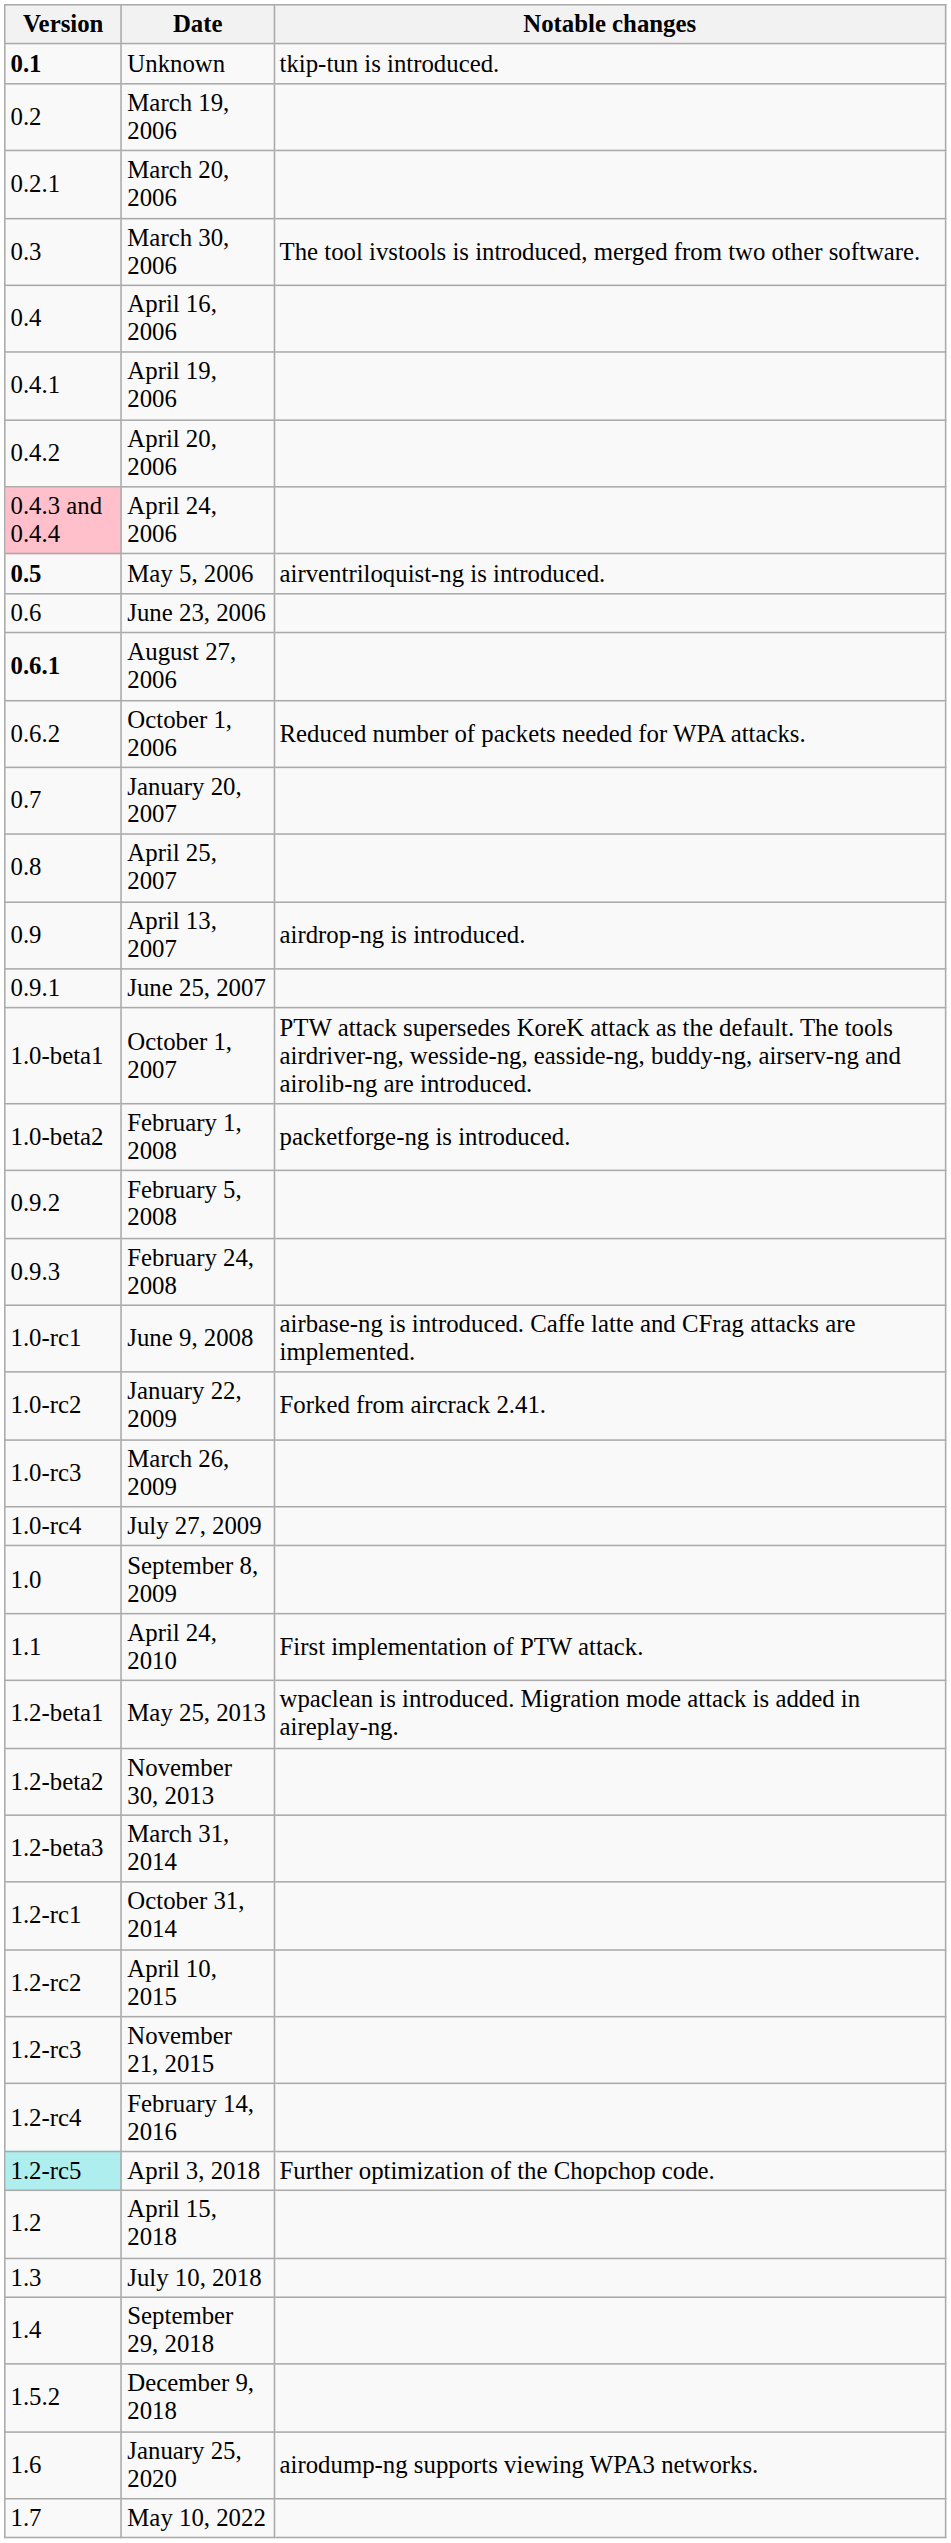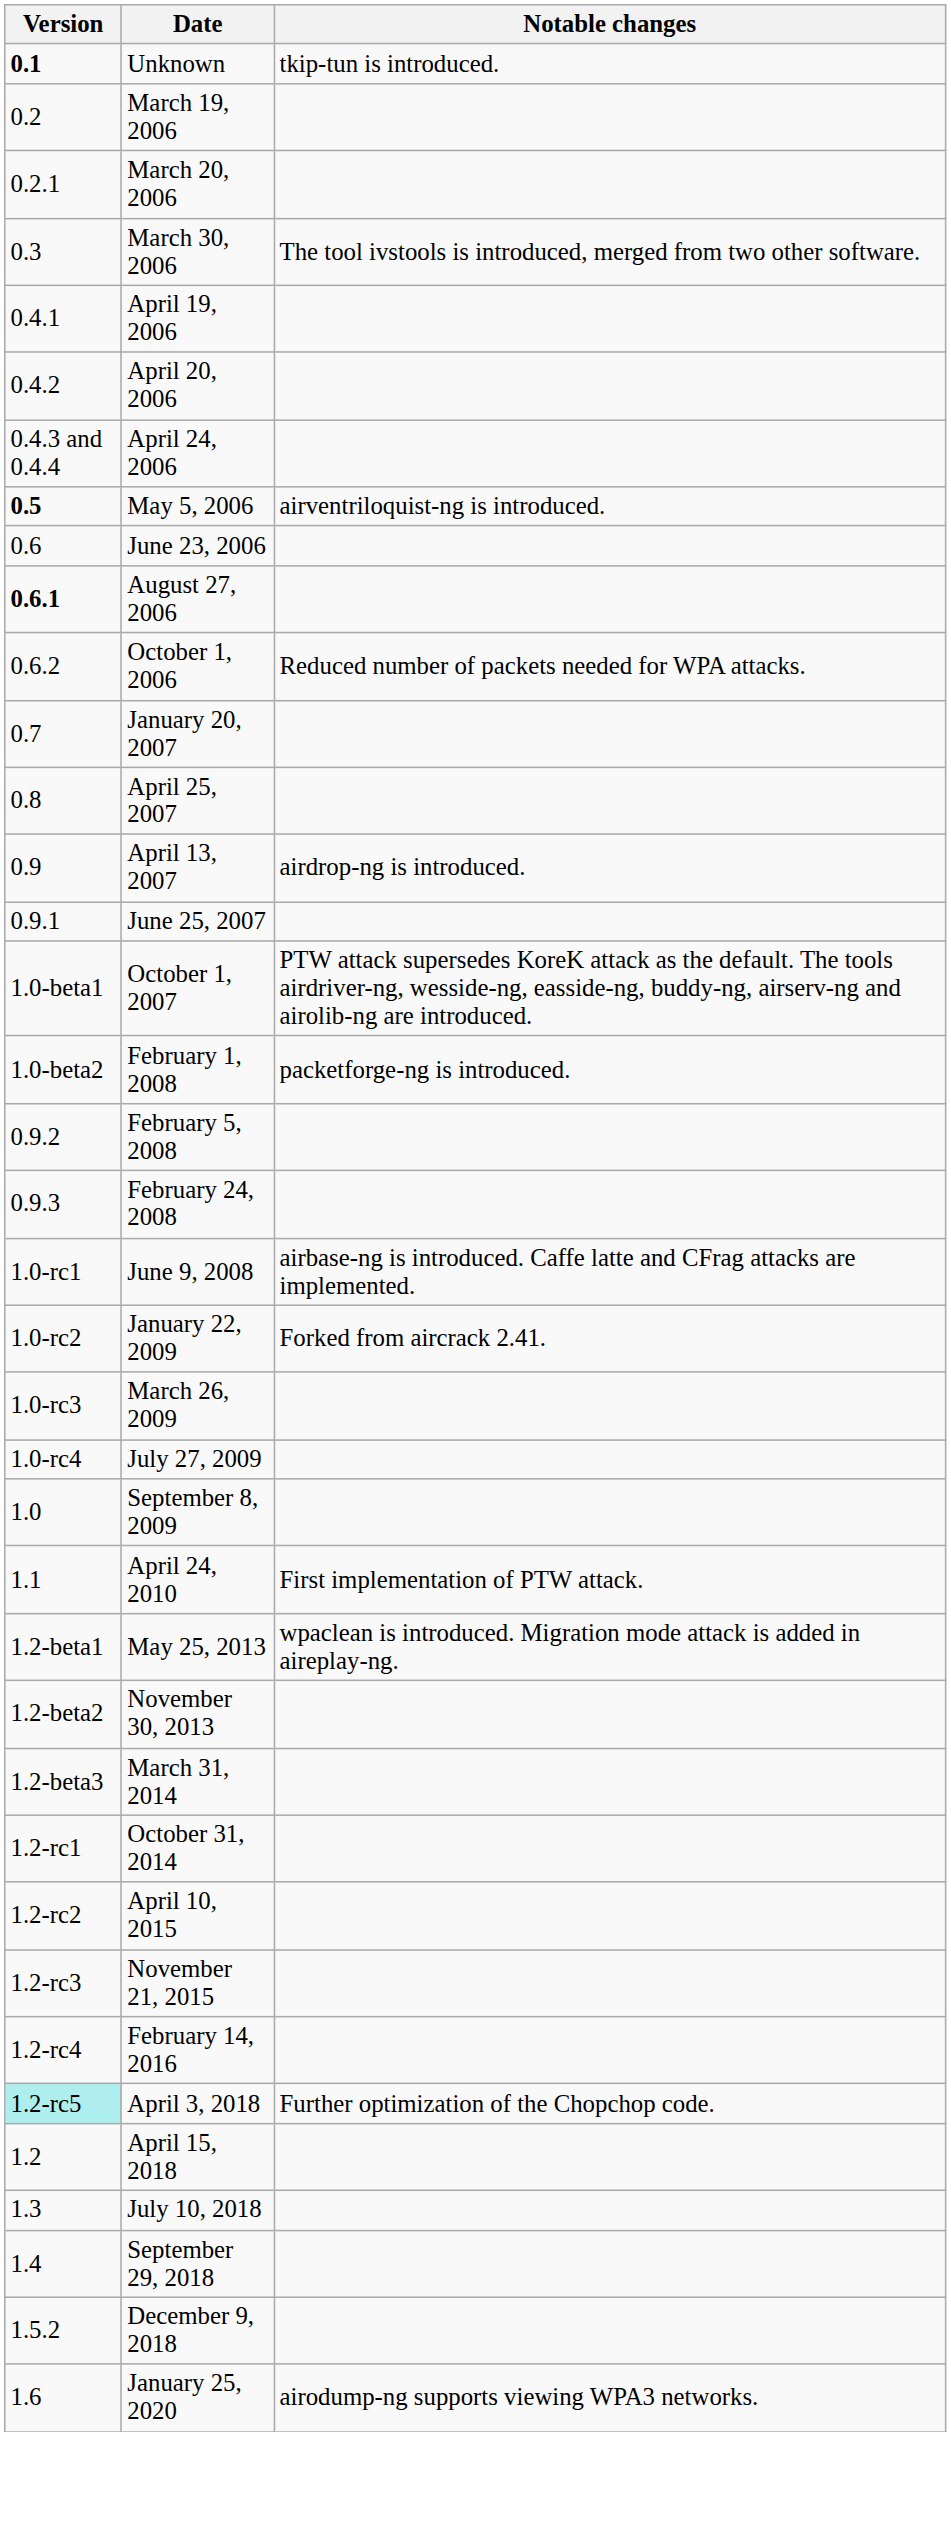- row: 0.4 | April 16, 2006
April 24, 2006 | Version: pink background -> no background
- row: 1.7 | May 10, 2022
